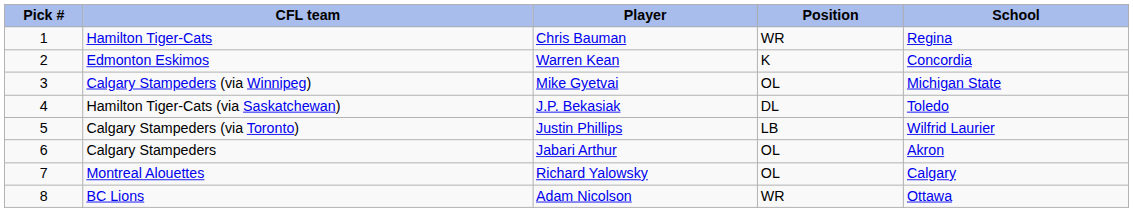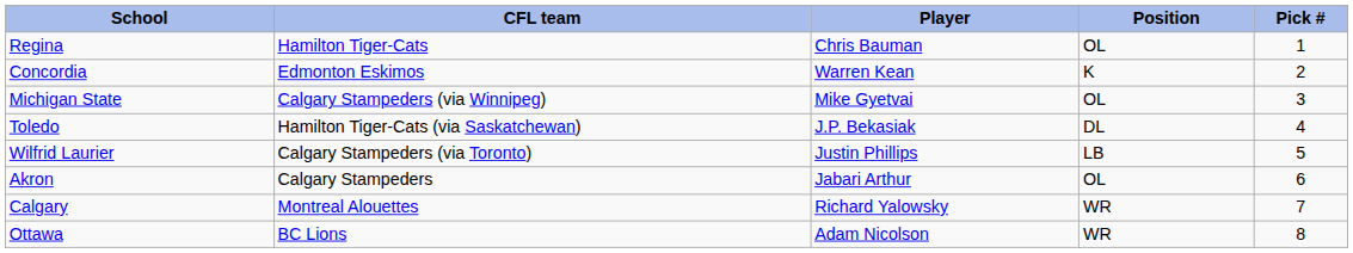columns swapped: Pick # <-> School
Hamilton Tiger-Cats | Position: WR -> OL
Montreal Alouettes | Position: OL -> WR
